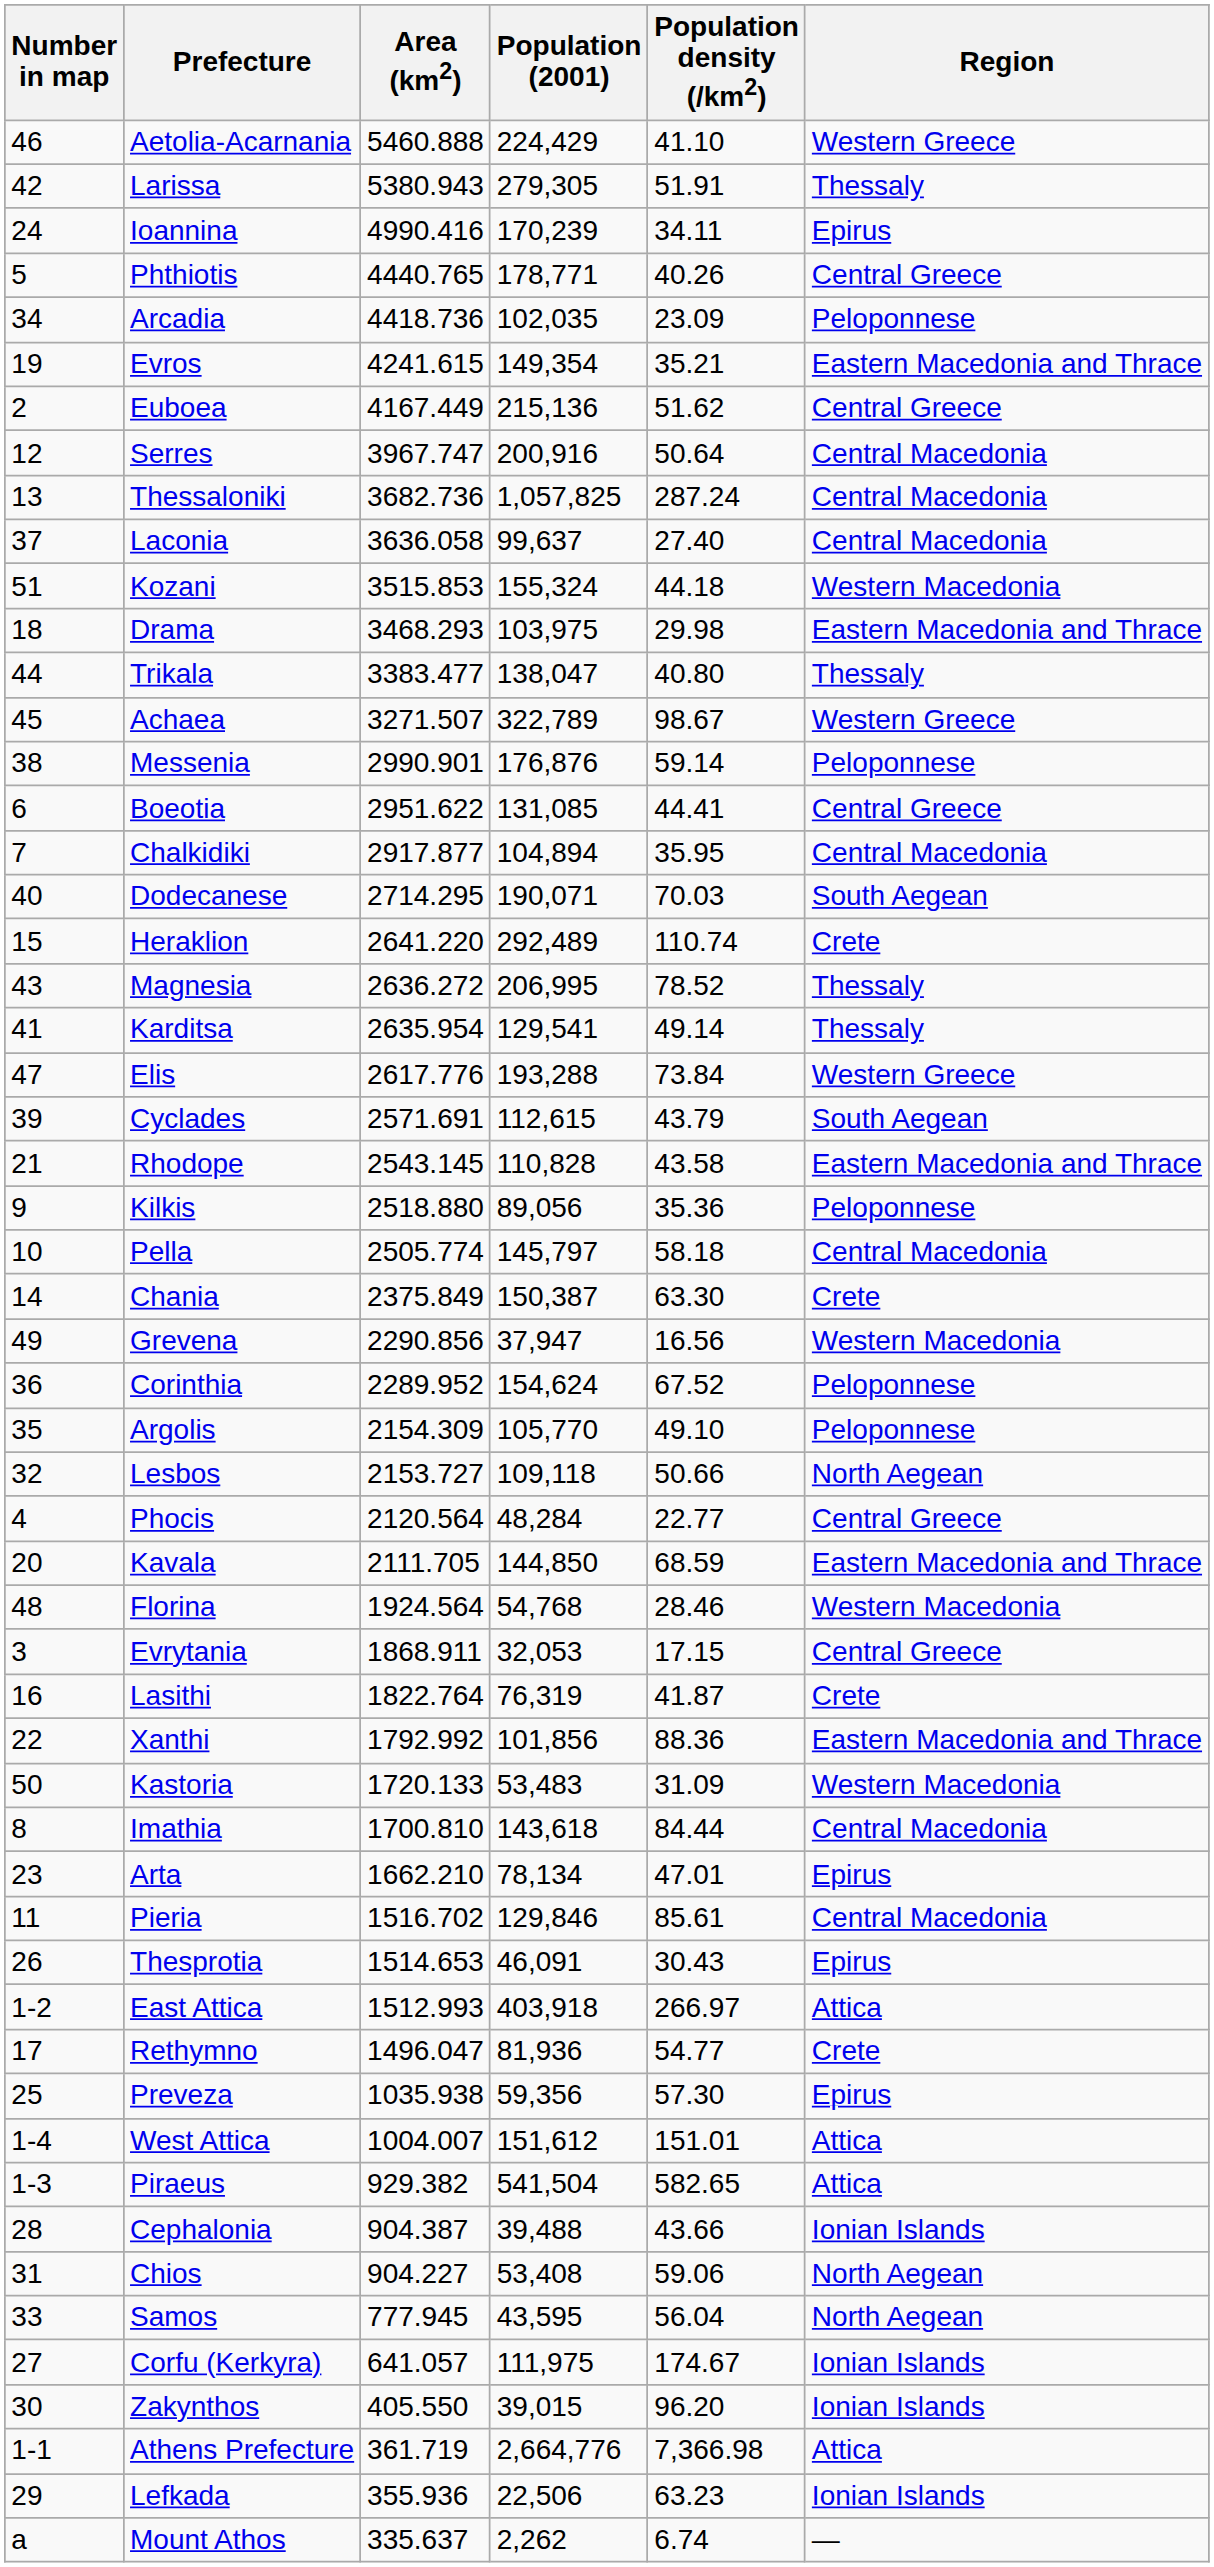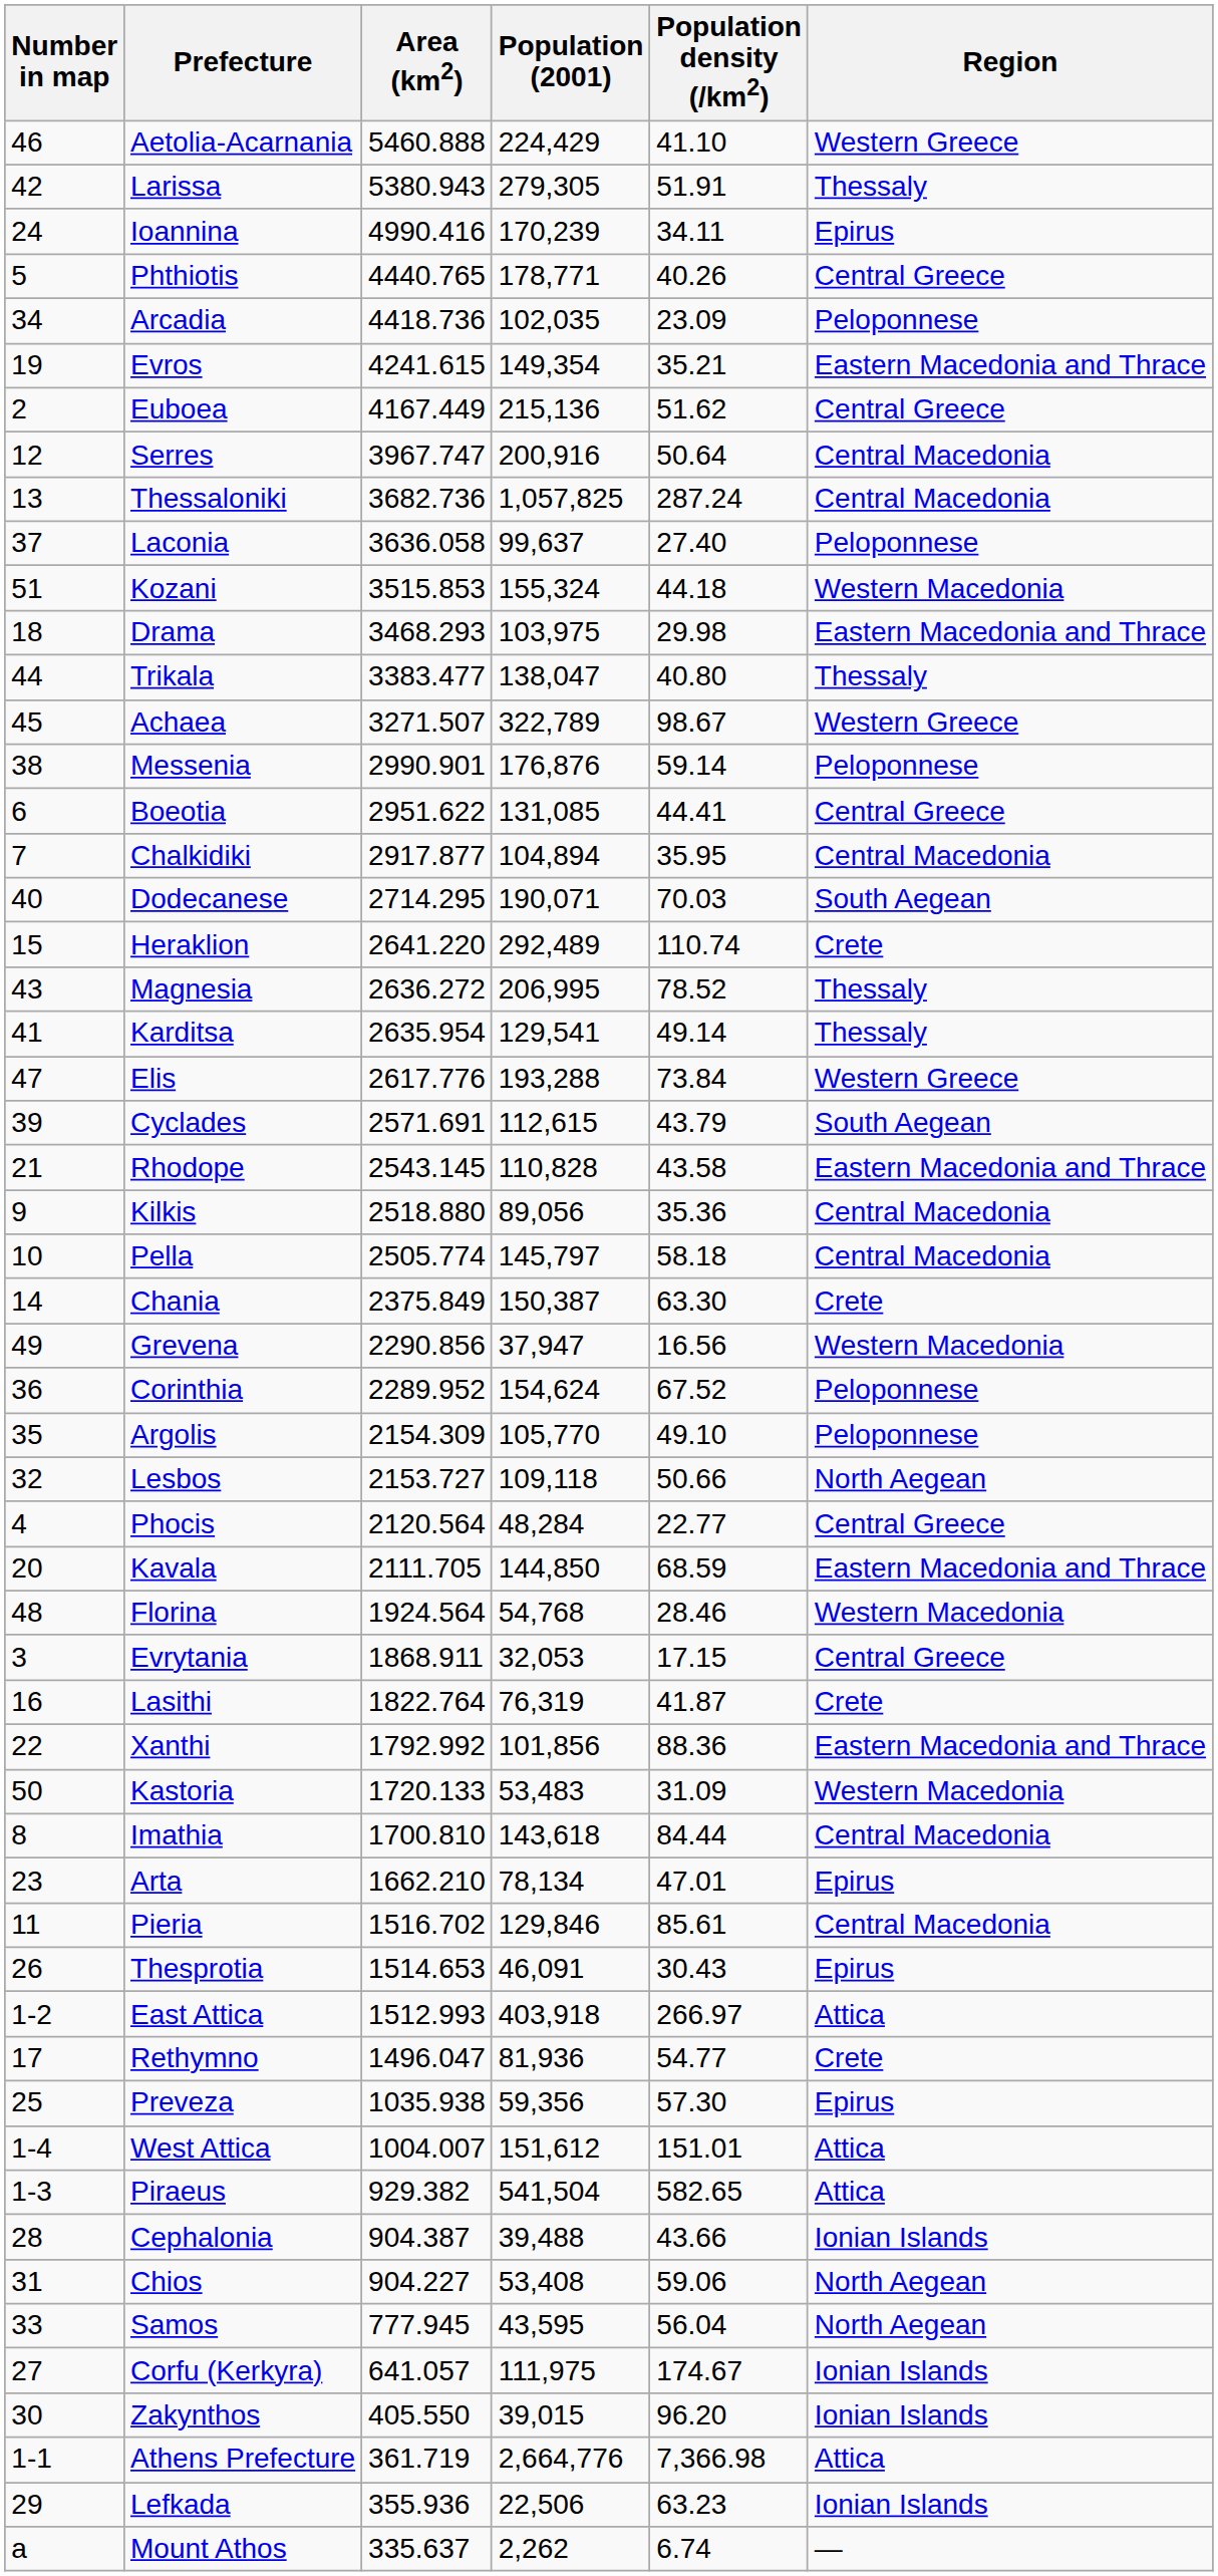Laconia | Region: Central Macedonia -> Peloponnese
Kilkis | Region: Peloponnese -> Central Macedonia
